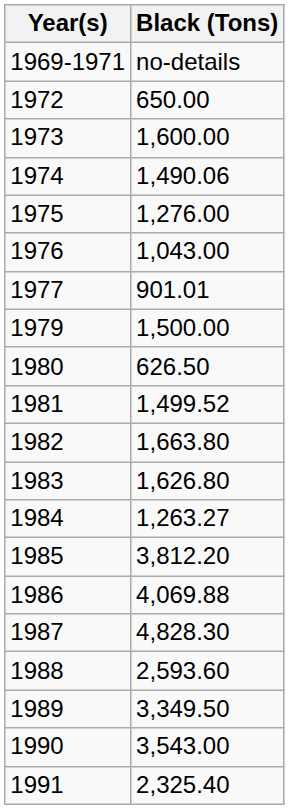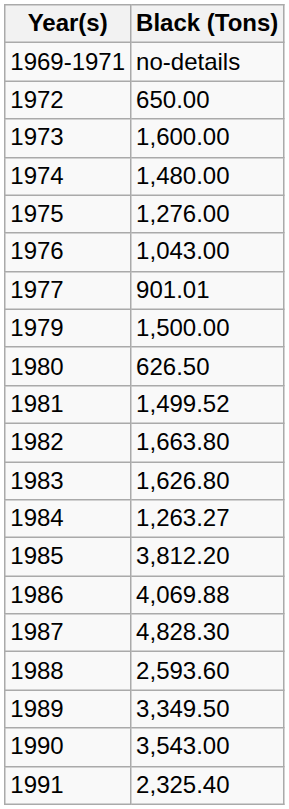1974 | Black (Tons): 1,490.06 -> 1,480.00
